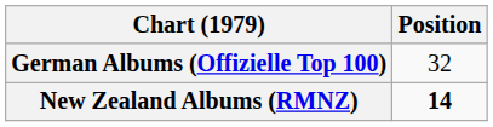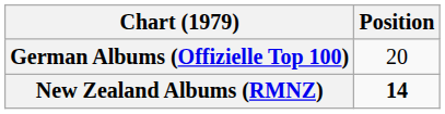German Albums (Offizielle Top 100) | Position: 32 -> 20
